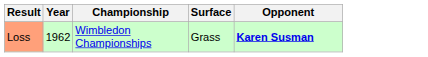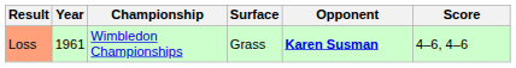+ column: Score | 4–6, 4–6
Loss | Year: 1962 -> 1961
